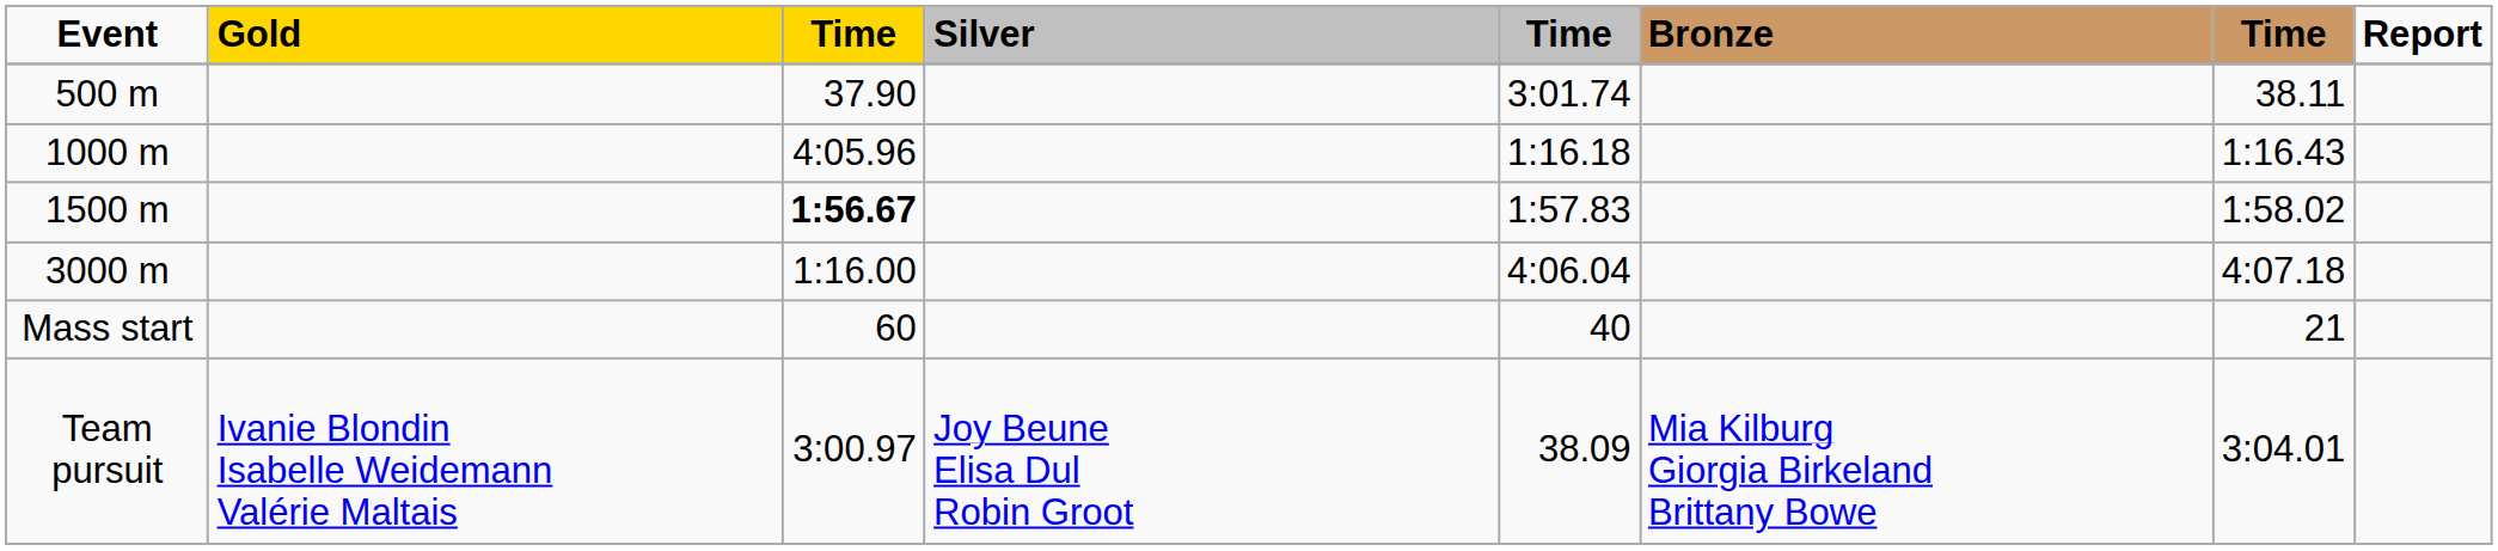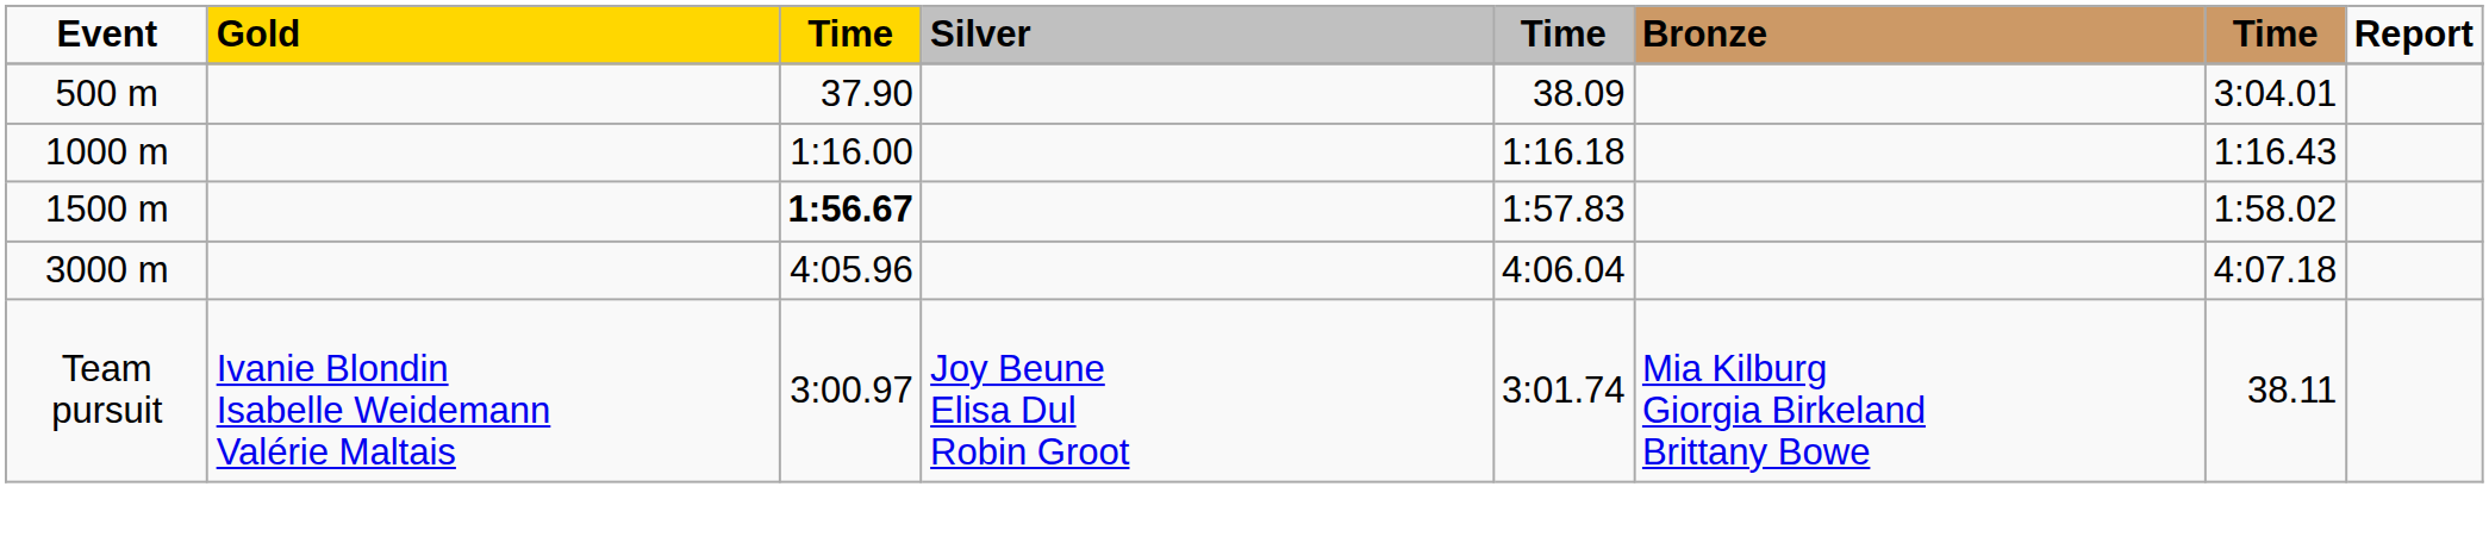500 m | column 5: 3:01.74 -> 38.09
500 m | column 7: 38.11 -> 3:04.01
1000 m | column 3: 4:05.96 -> 1:16.00
3000 m | column 3: 1:16.00 -> 4:05.96
- row: Mass start | 60 | 40 | 21
Team pursuit | column 5: 38.09 -> 3:01.74
Team pursuit | column 7: 3:04.01 -> 38.11
